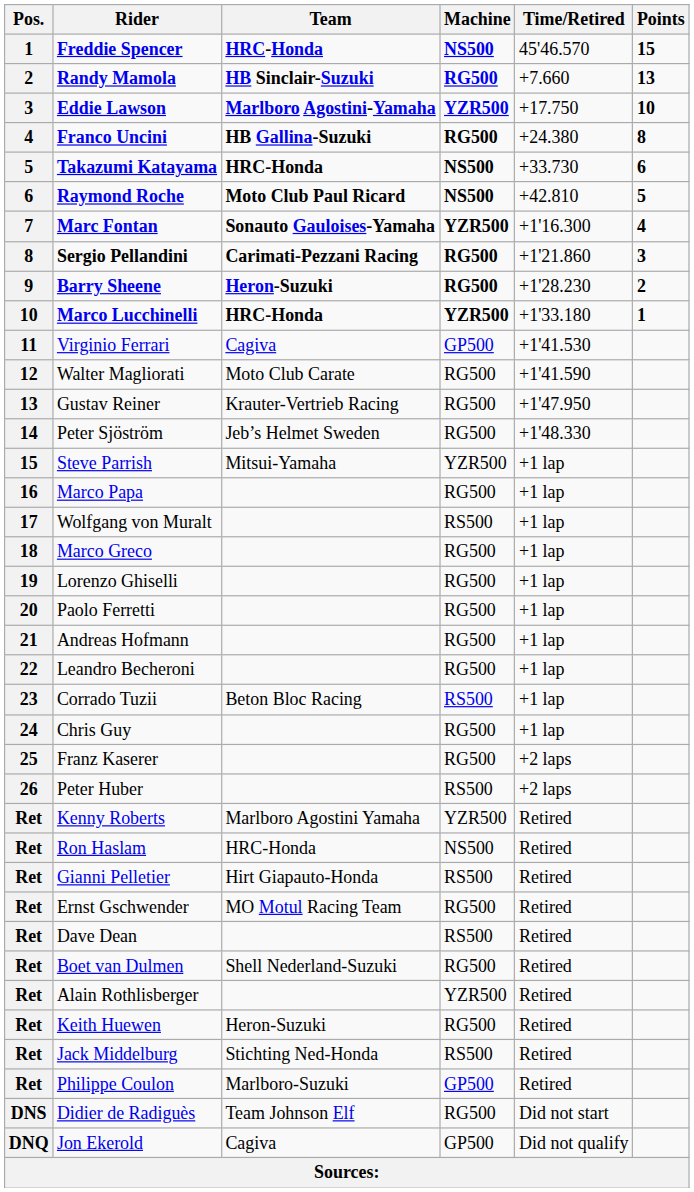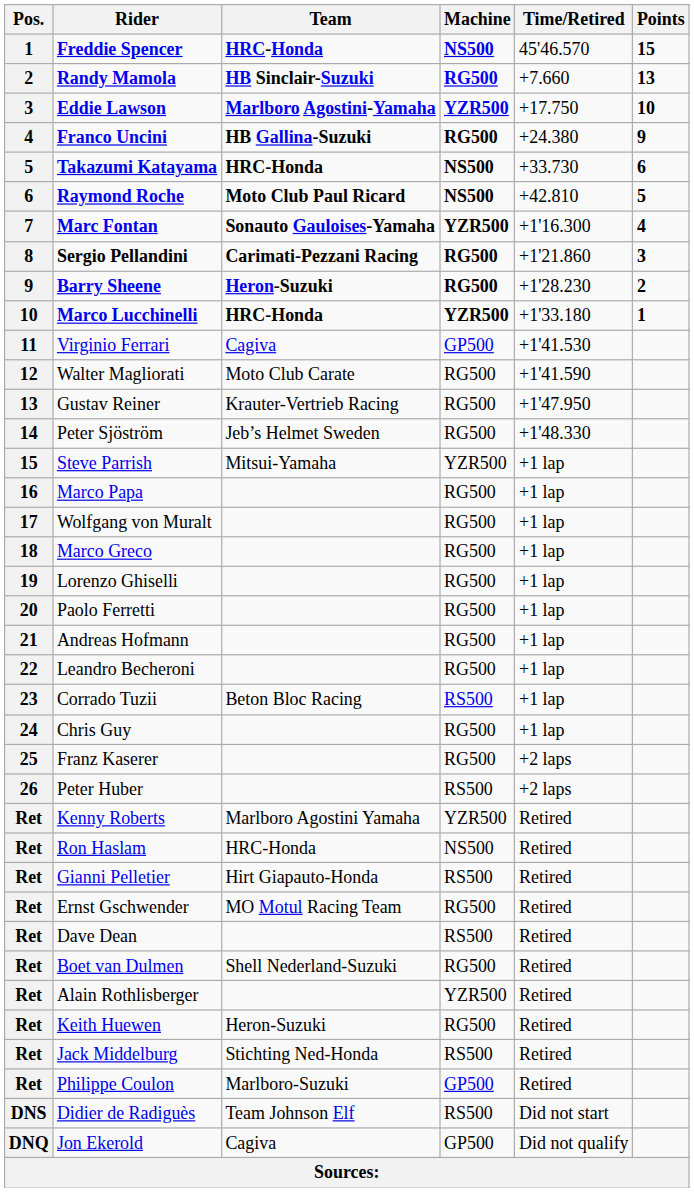Franco Uncini | Points: 8 -> 9
Wolfgang von Muralt | Machine: RS500 -> RG500
Didier de Radiguès | Machine: RG500 -> RS500
